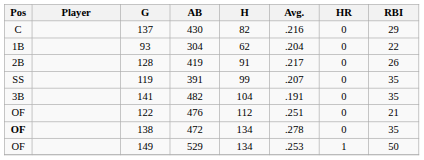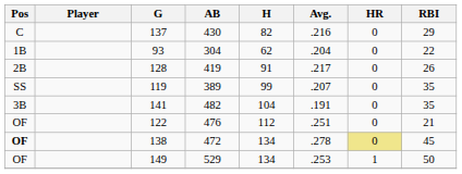119 | AB: 391 -> 389
138 | HR: no background -> khaki background
138 | RBI: 35 -> 45
